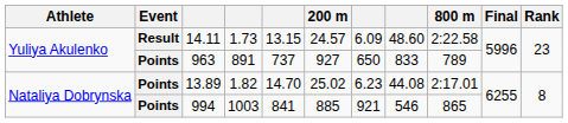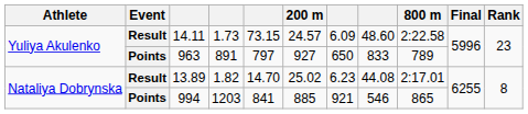14.11 | column 5: 13.15 -> 73.15
963 | column 5: 737 -> 797
13.89 | Event: Points -> Result
994 | column 4: 1003 -> 1203
